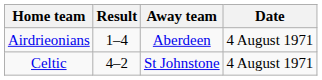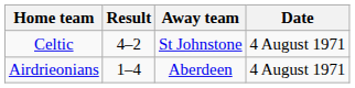rows swapped: Airdrieonians <-> Celtic
